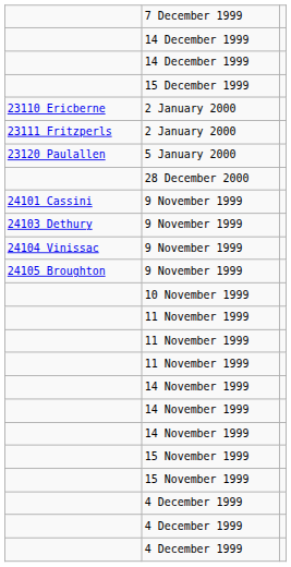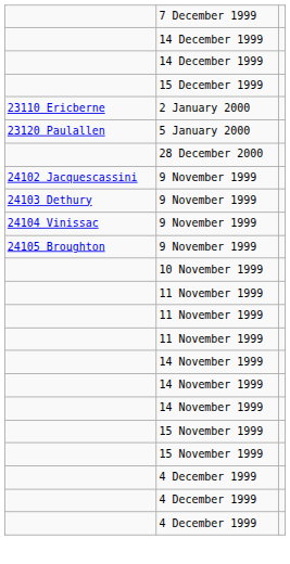- row: 23111 Fritzperls | 2 January 2000
- row: 24101 Cassini | 9 November 1999
+ row: 24102 Jacquescassini | 9 November 1999
